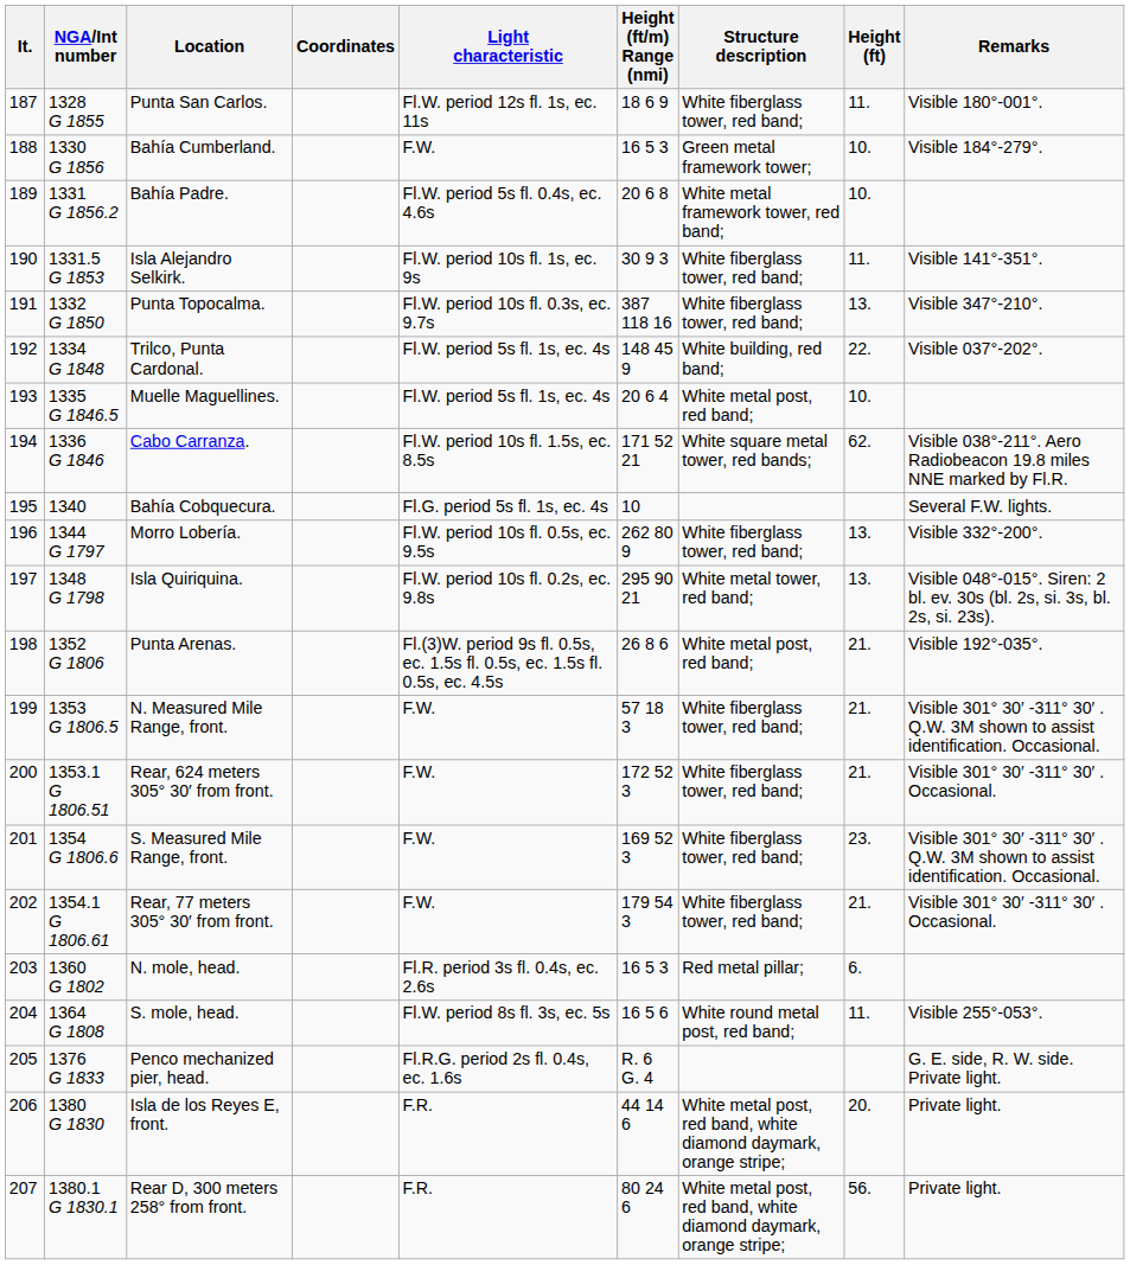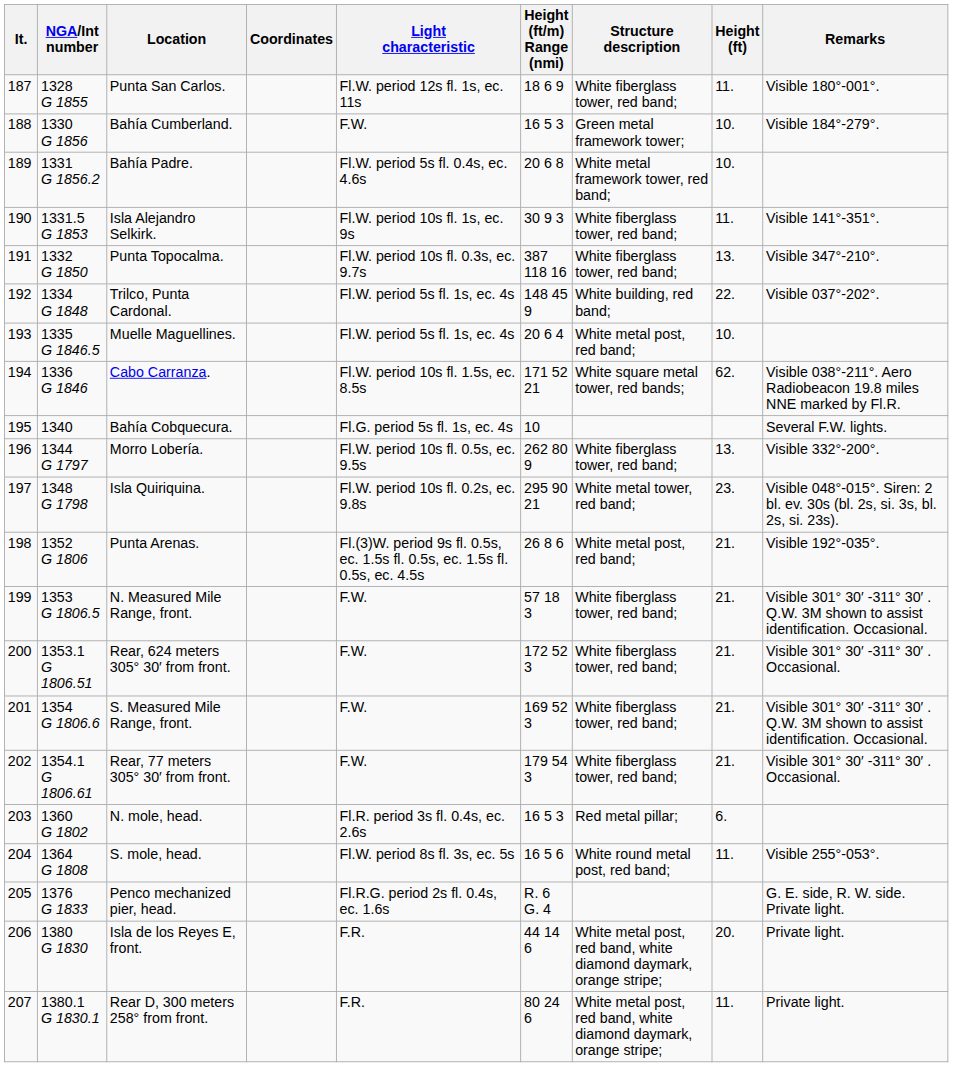Isla Quiriquina. | Height (ft): 13. -> 23.
S. Measured Mile Range, front. | Height (ft): 23. -> 21.
Rear D, 300 meters 258° from front. | Height (ft): 56. -> 11.
